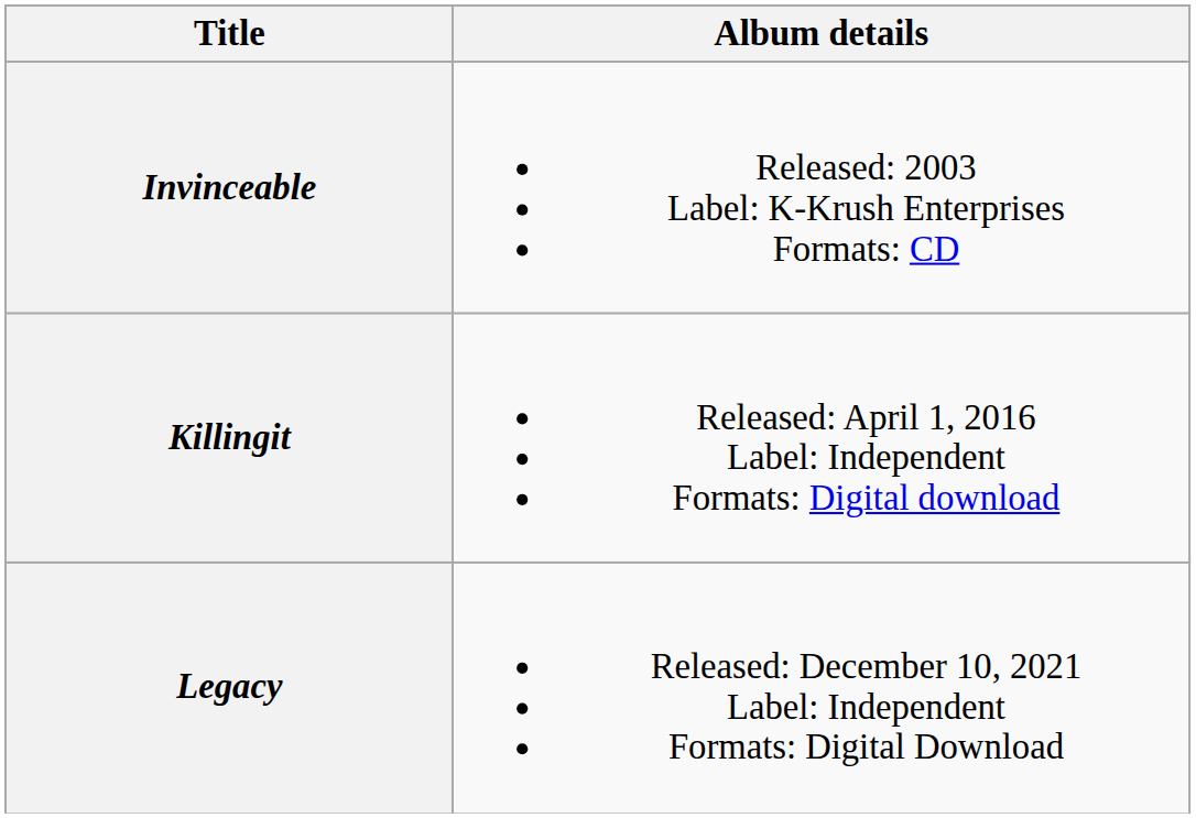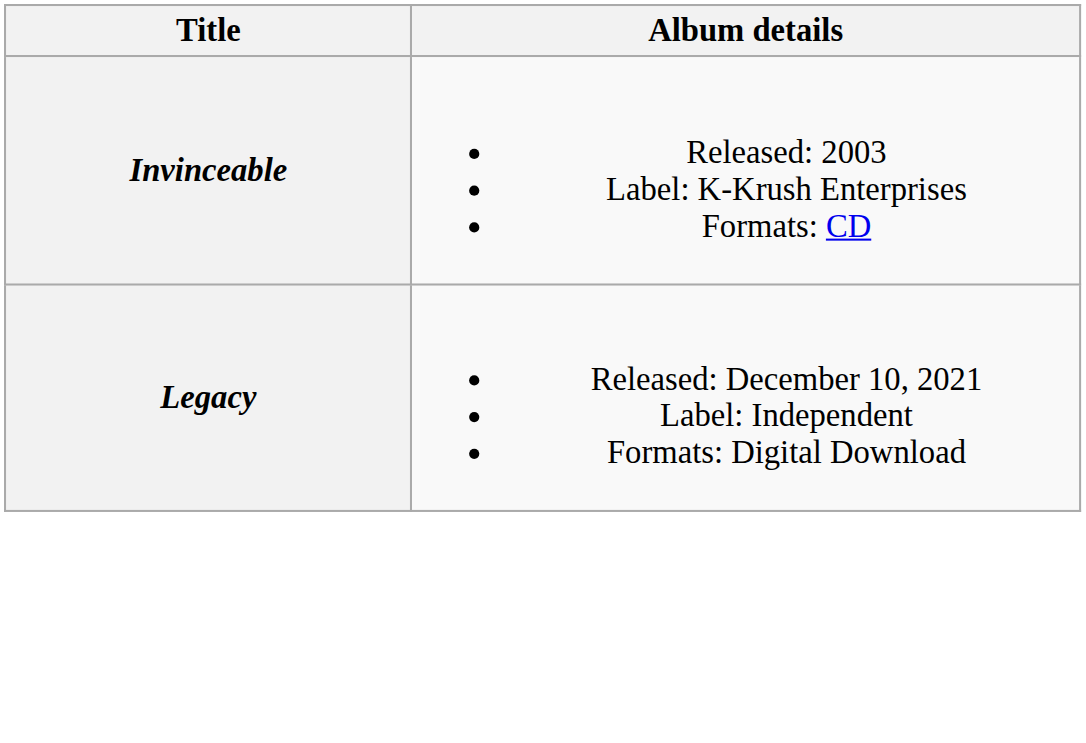- row: Killingit | Released: April 1, 2016 Label: Independent Formats: Digital download
